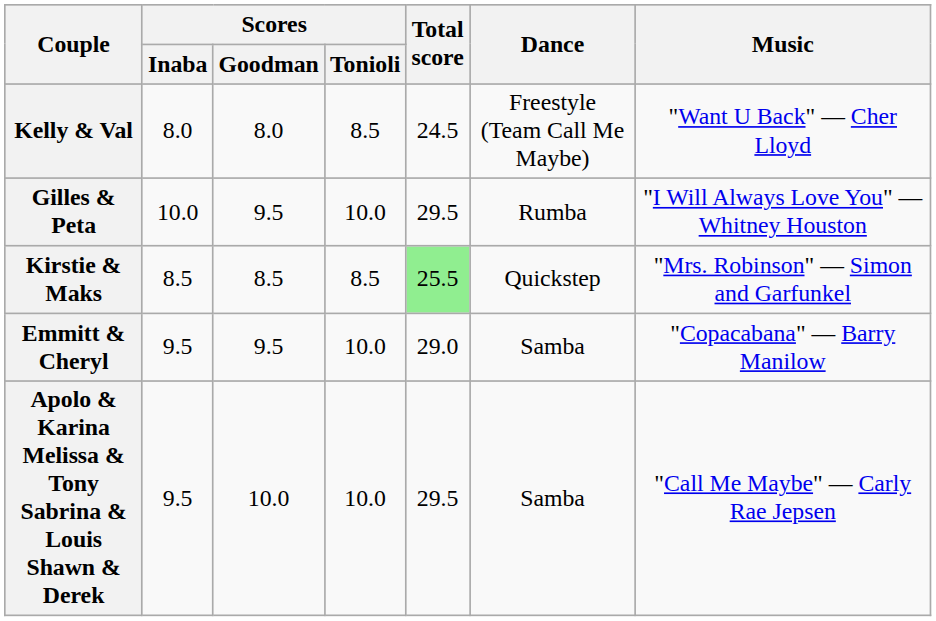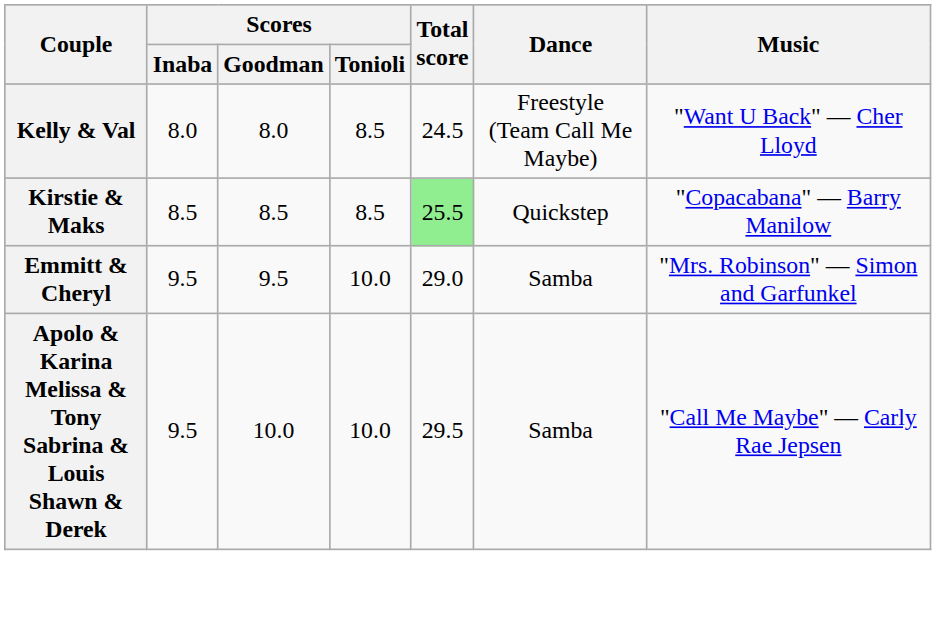- row: Gilles & Peta | 10.0 | 9.5 | 10.0 | 29.5 | Rumba | "I Will Always Love You" — Whitney Houston
Kirstie & Maks | Music: "Mrs. Robinson" — Simon and Garfunkel -> "Copacabana" — Barry Manilow
Emmitt & Cheryl | Music: "Copacabana" — Barry Manilow -> "Mrs. Robinson" — Simon and Garfunkel
